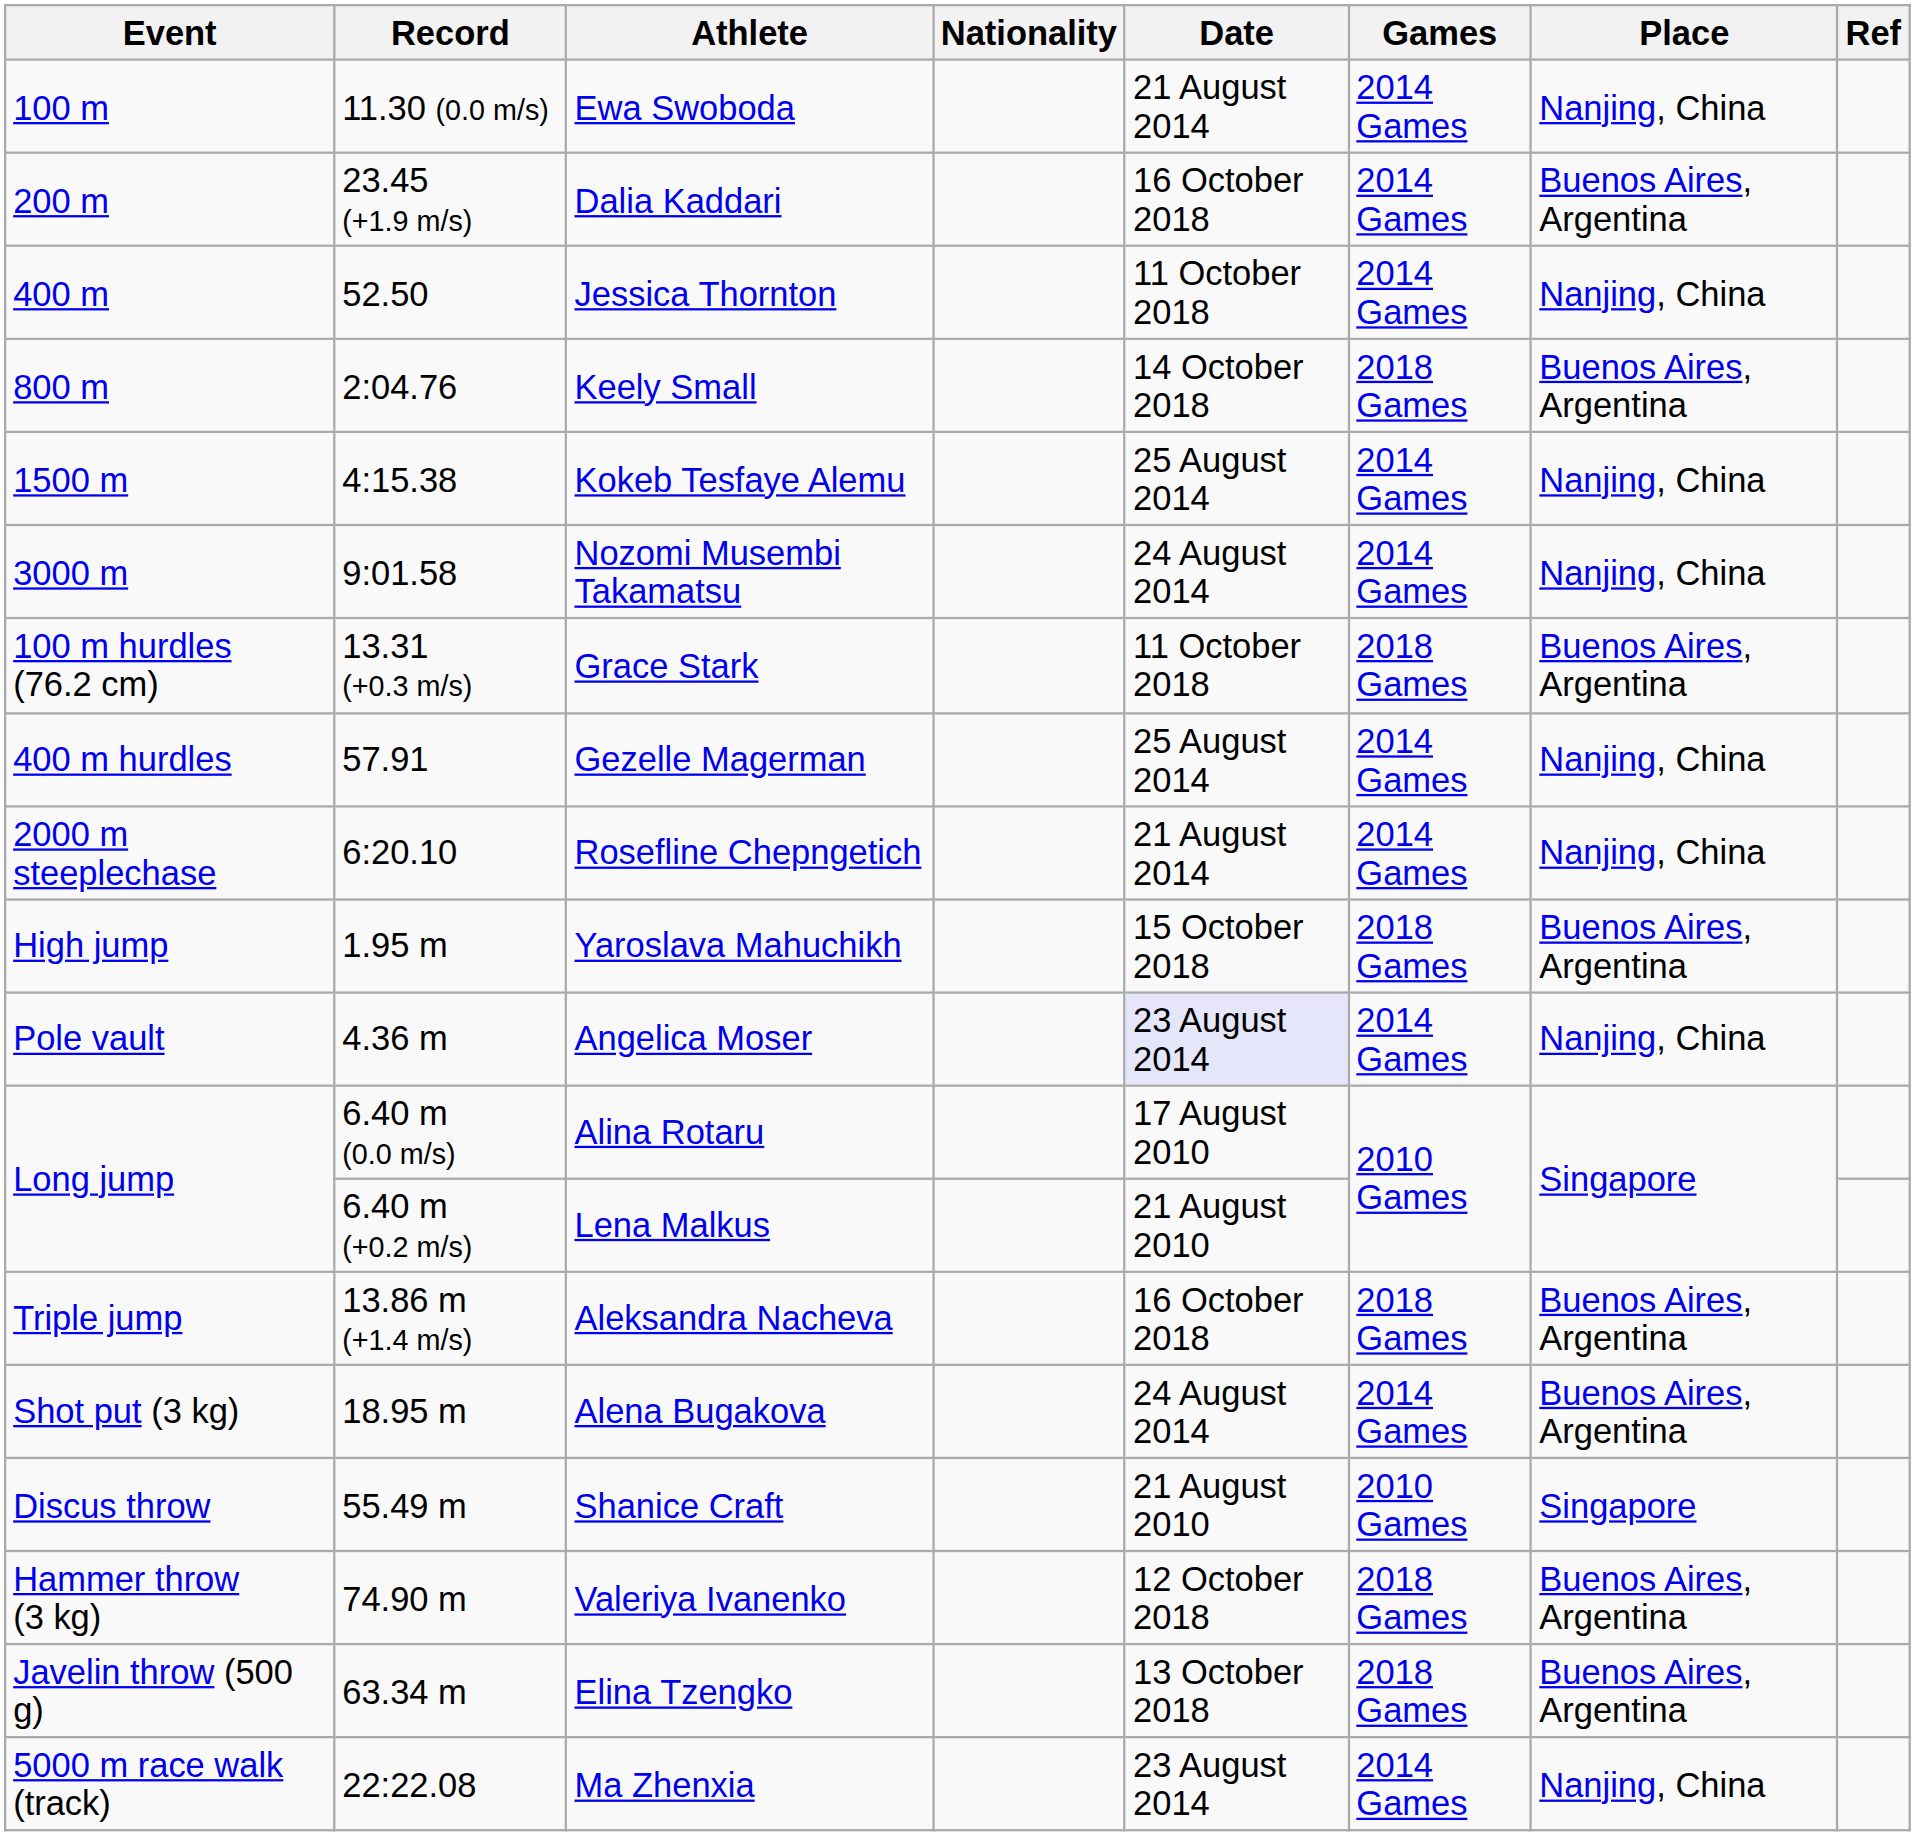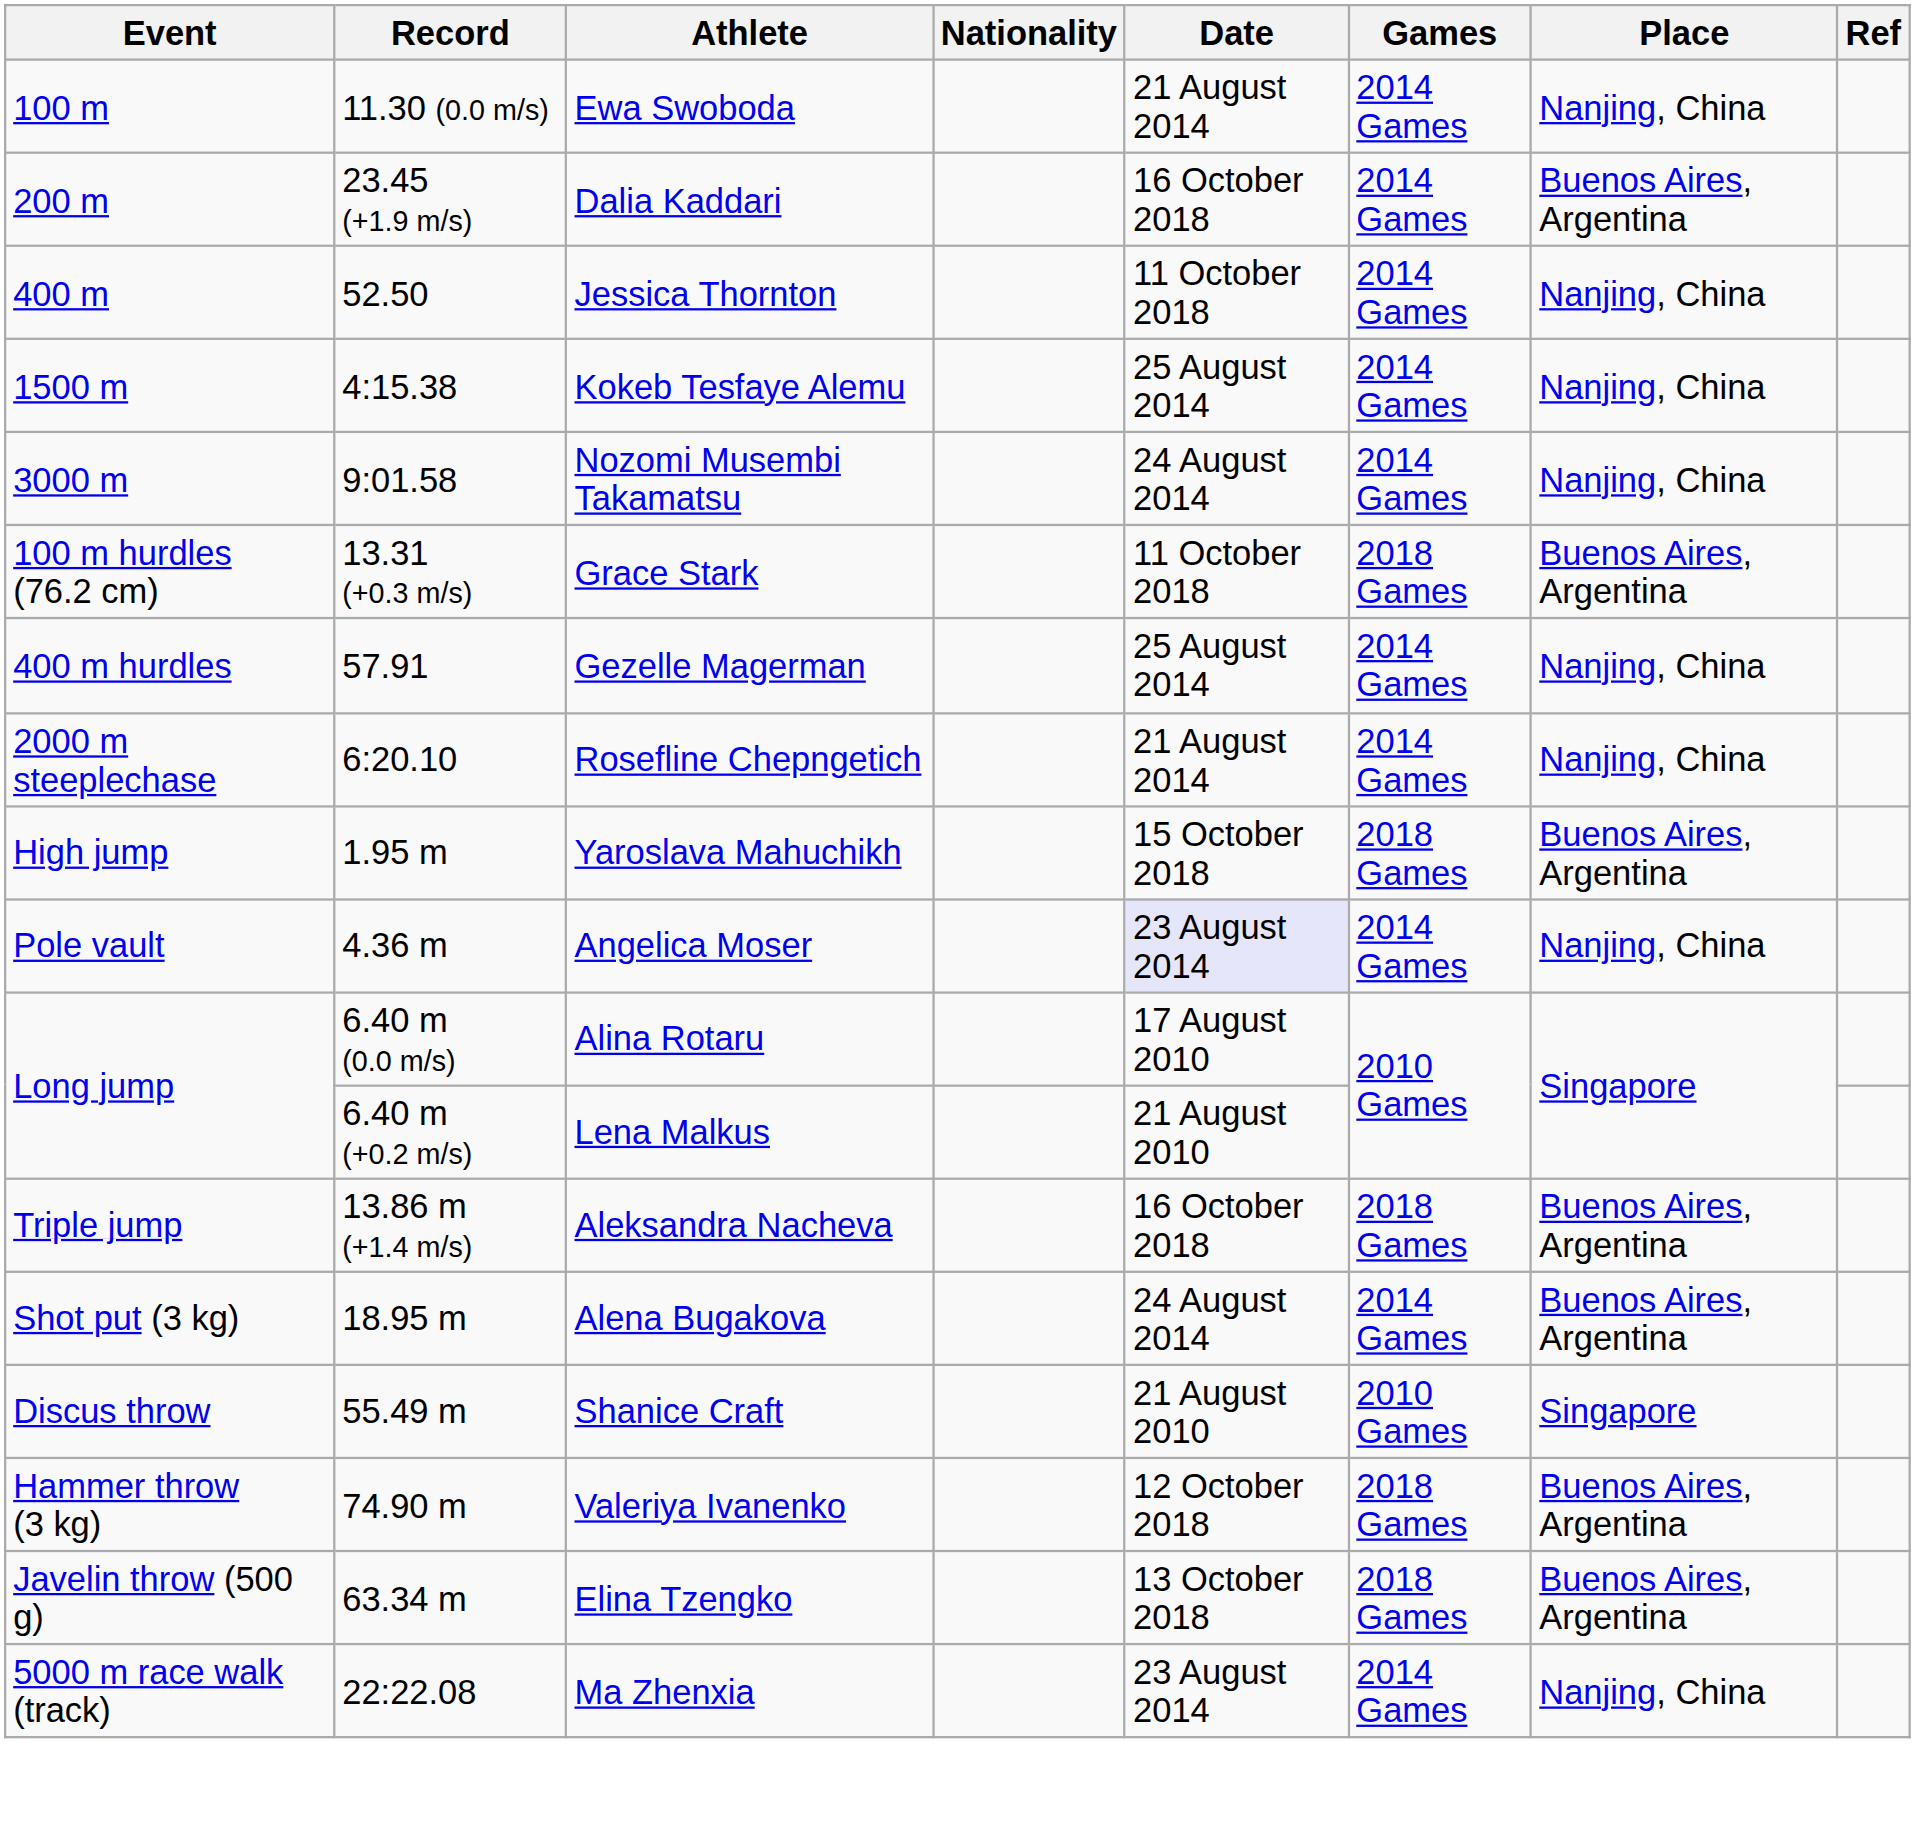- row: 800 m | 2:04.76 | Keely Small | 14 October 2018 | 2018 Games | Buenos Aires, Argentina
